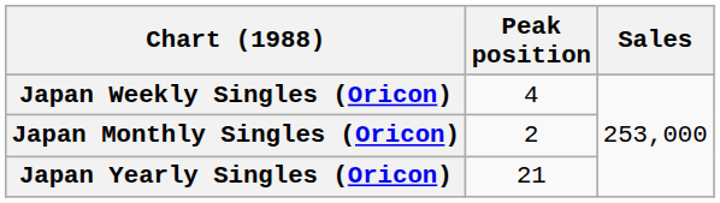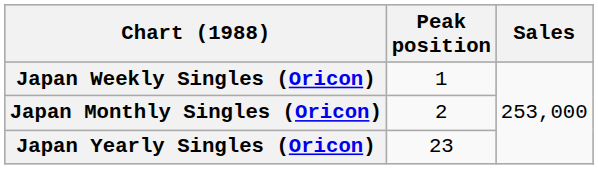Japan Weekly Singles (Oricon) | Peak position: 4 -> 1
Japan Yearly Singles (Oricon) | Peak position: 21 -> 23
